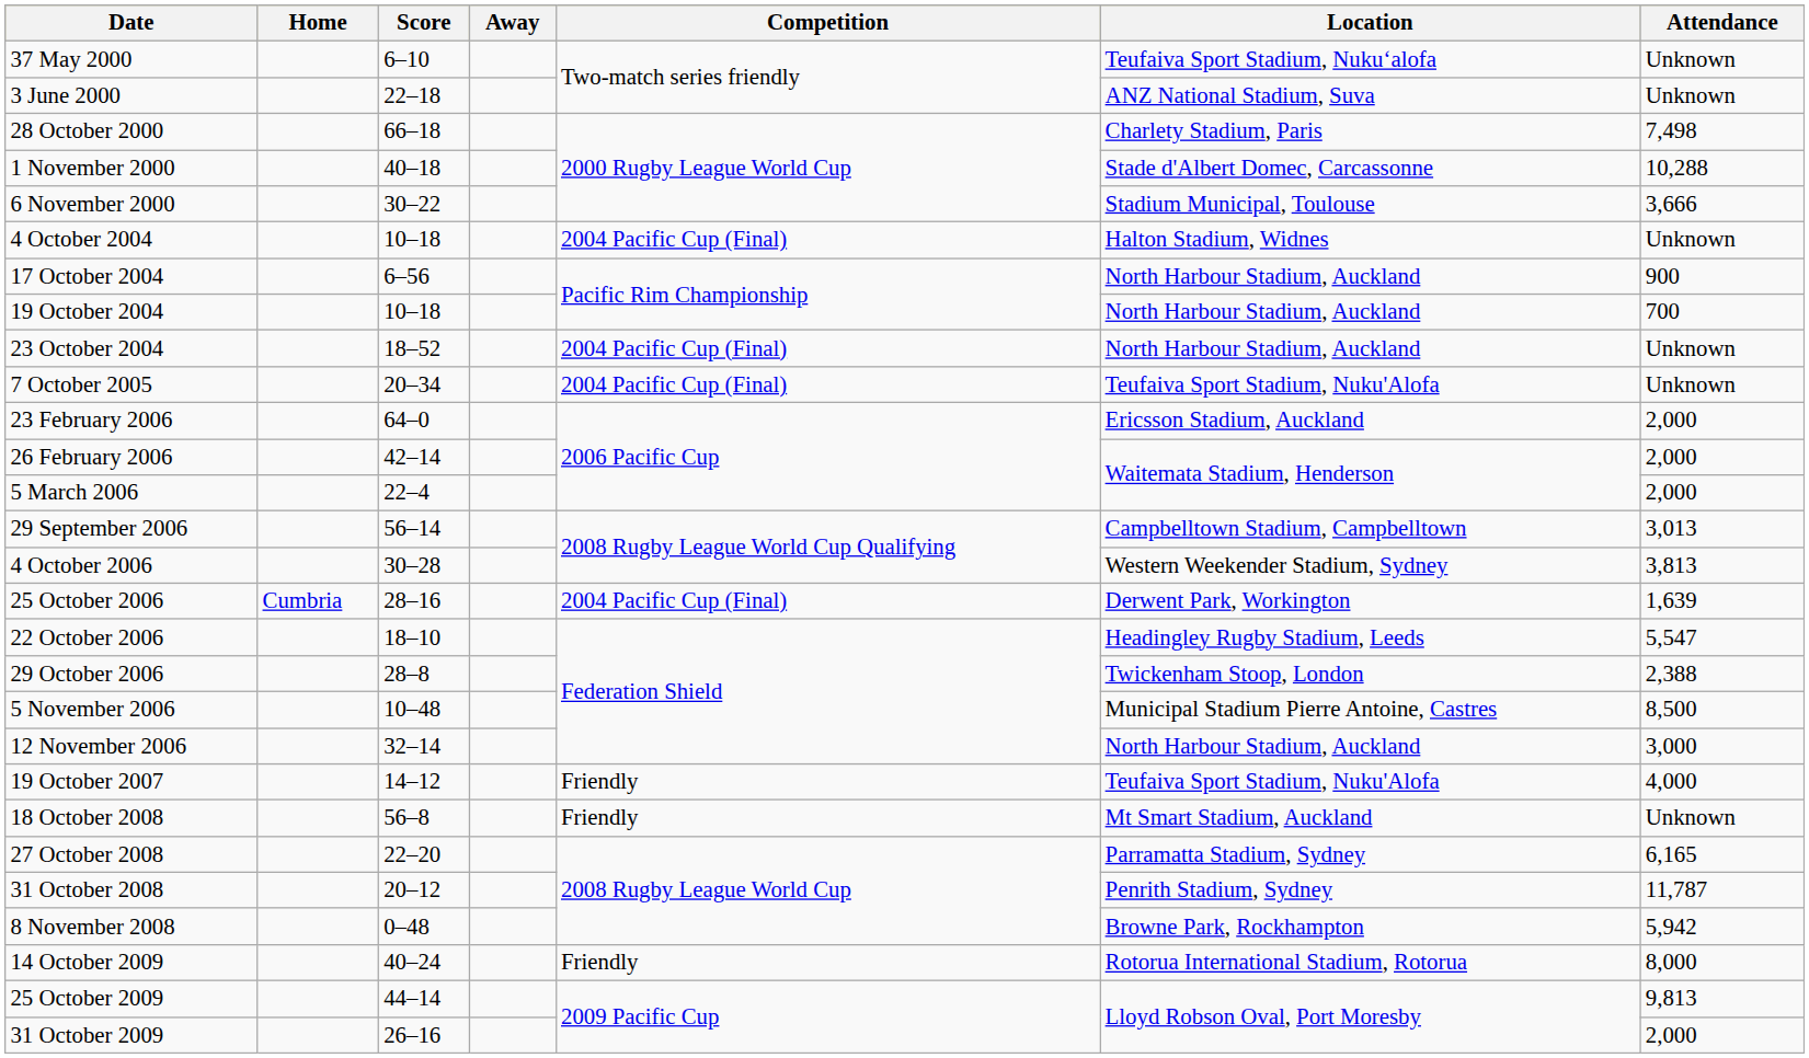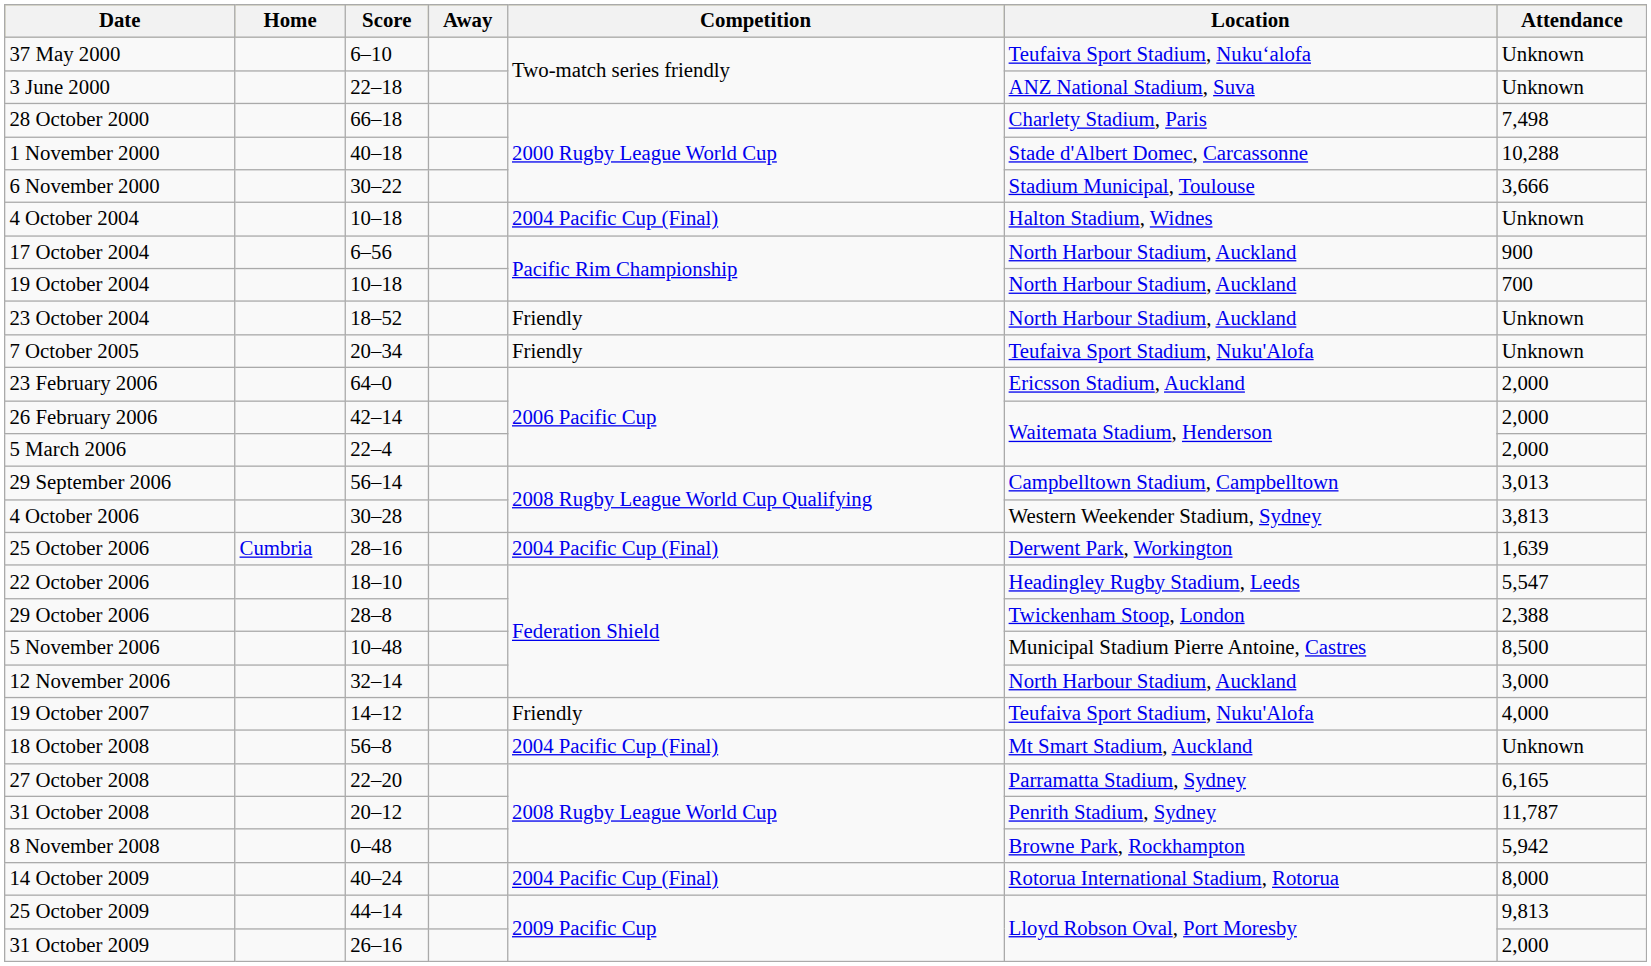23 October 2004 | Competition: 2004 Pacific Cup (Final) -> Friendly
7 October 2005 | Competition: 2004 Pacific Cup (Final) -> Friendly
18 October 2008 | Competition: Friendly -> 2004 Pacific Cup (Final)
14 October 2009 | Competition: Friendly -> 2004 Pacific Cup (Final)
